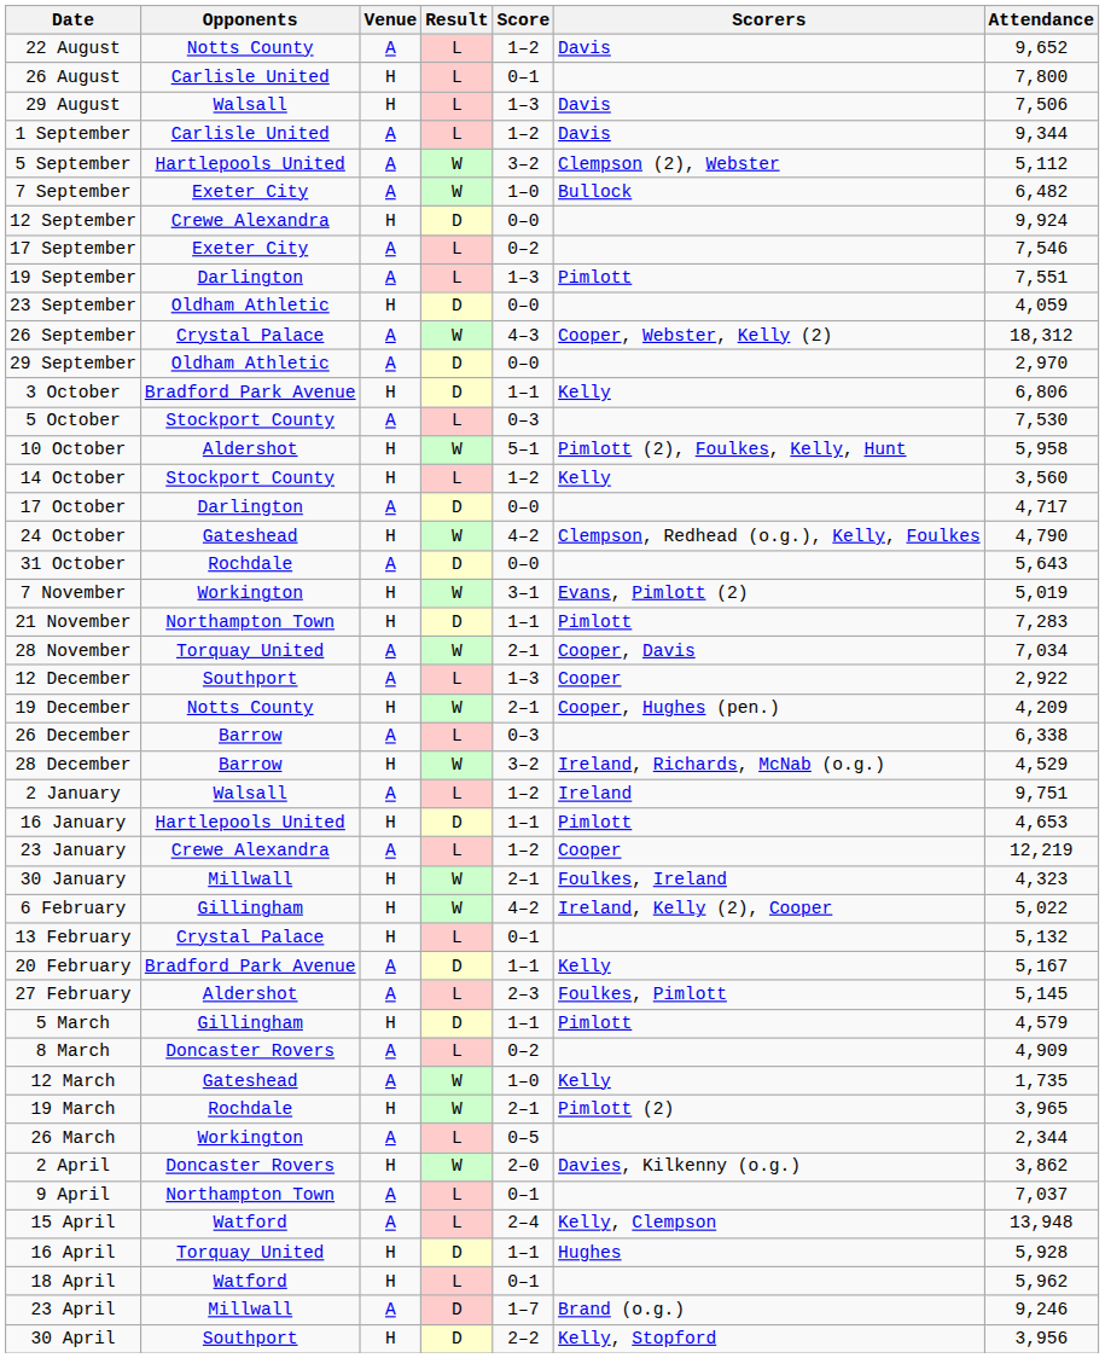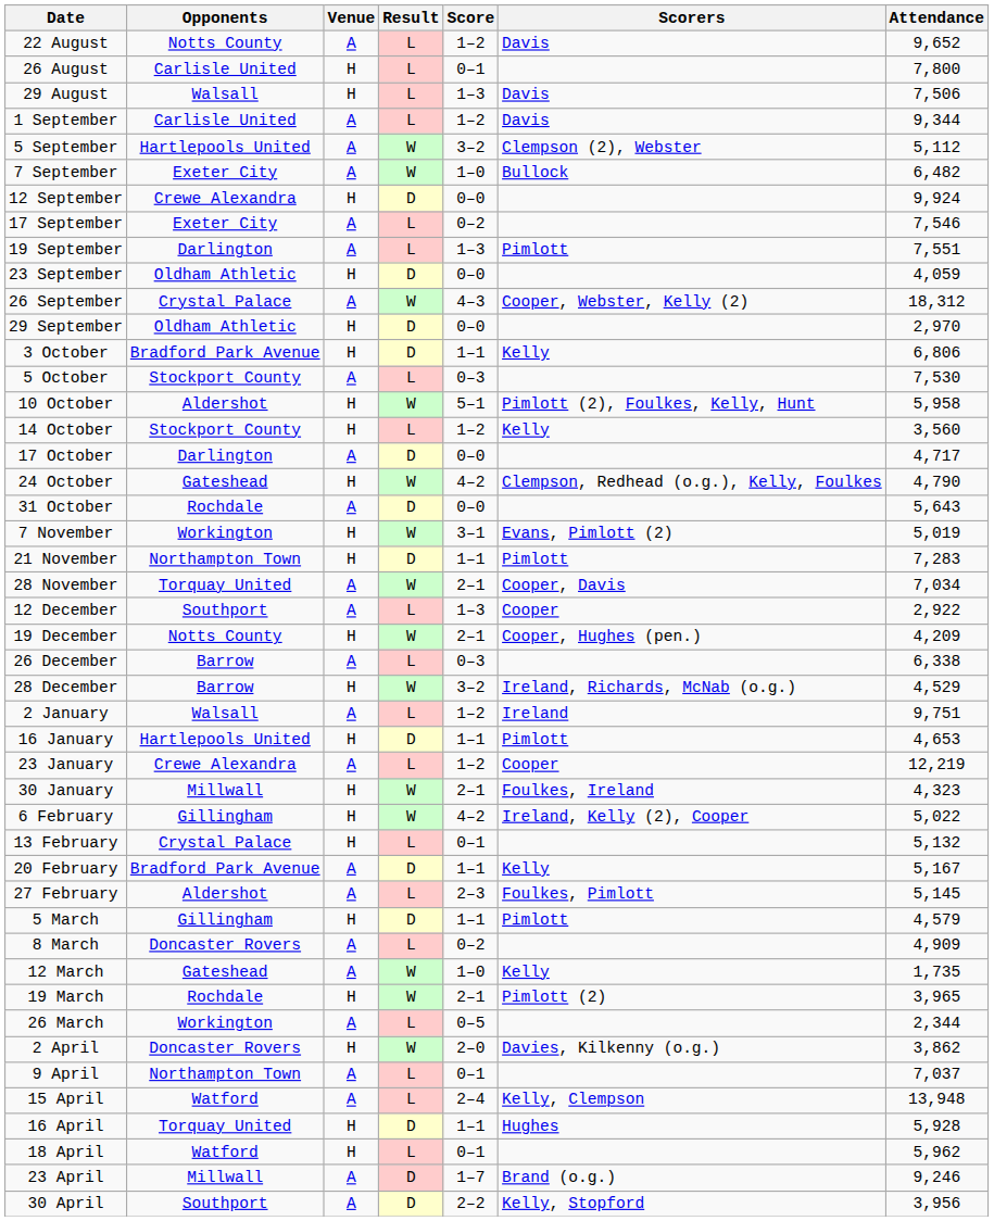29 September | Venue: A -> H
30 April | Venue: H -> A
